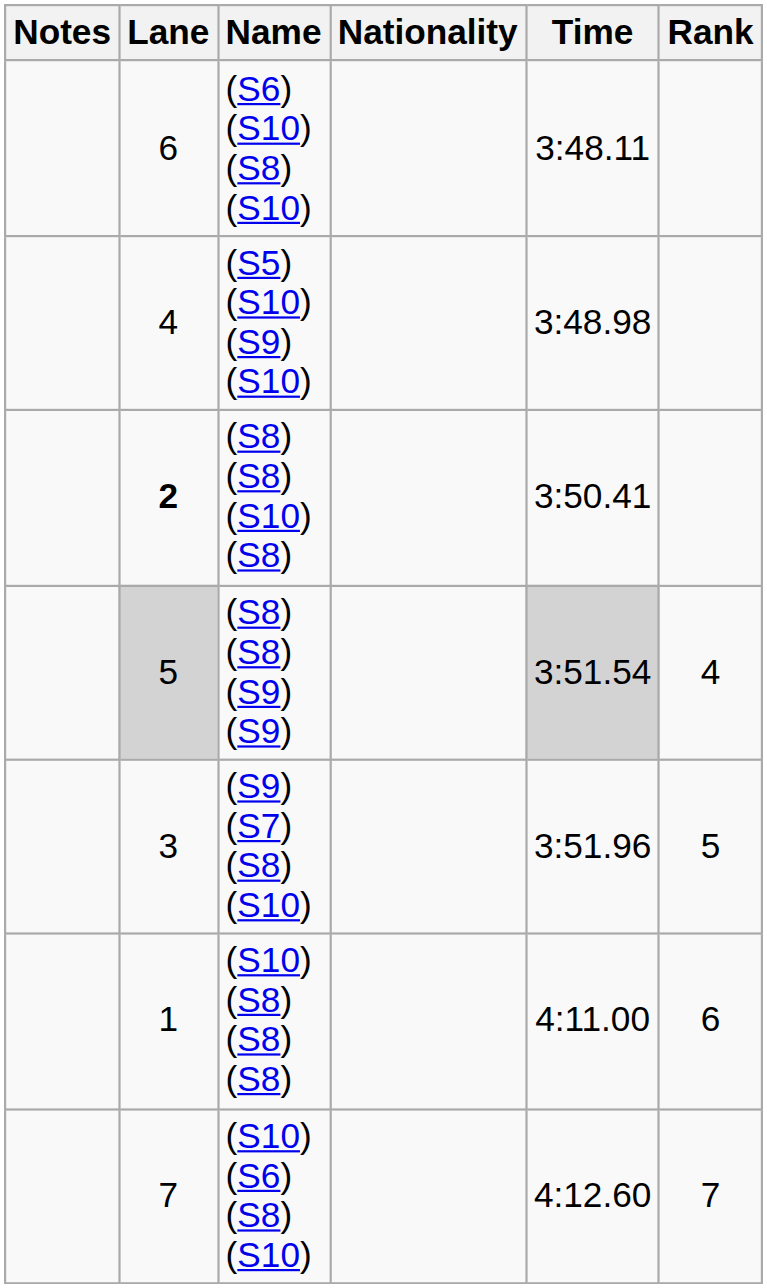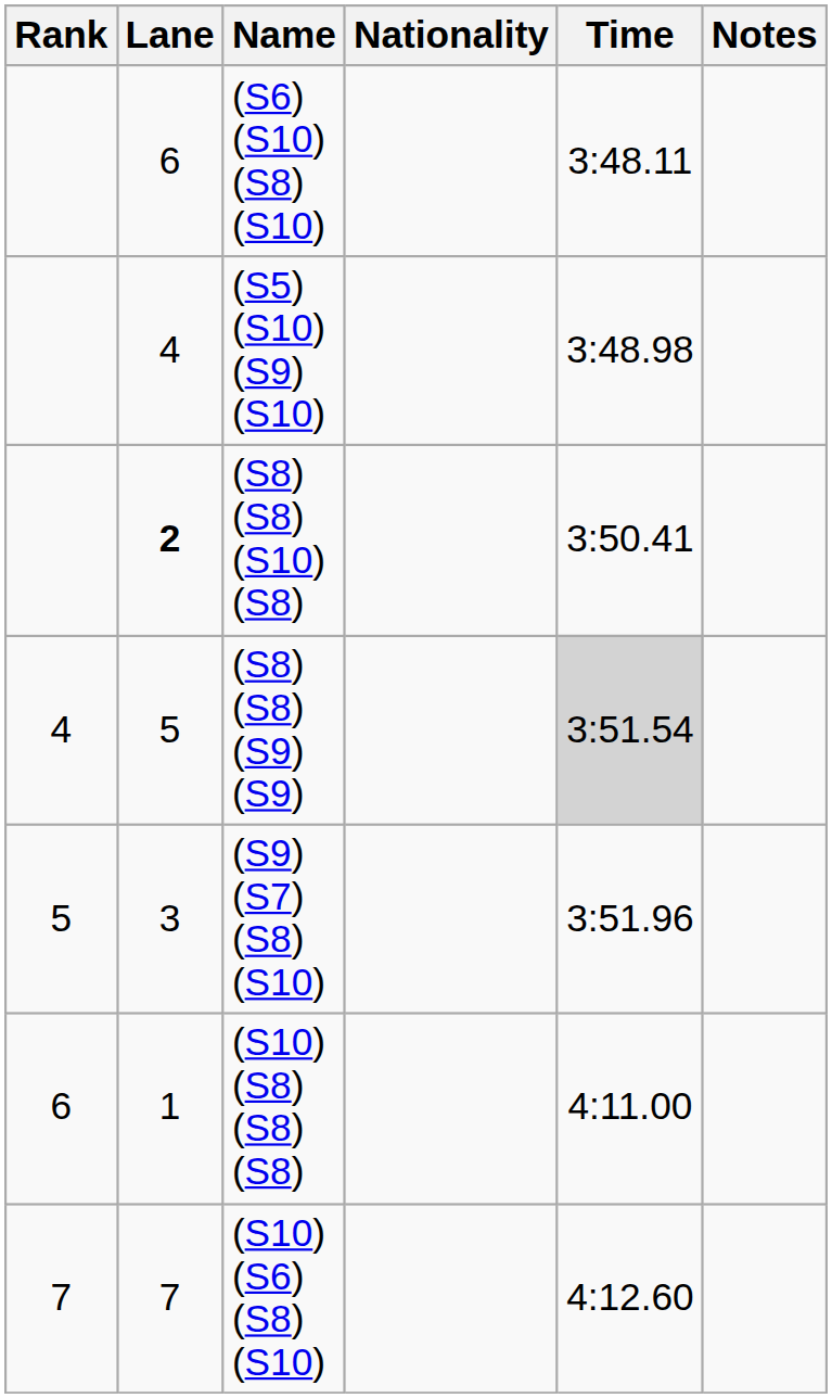columns swapped: Rank <-> Notes
(S8) (S8) (S9) (S9) | Lane: lightgrey background -> no background
